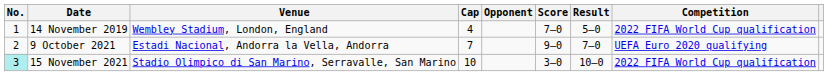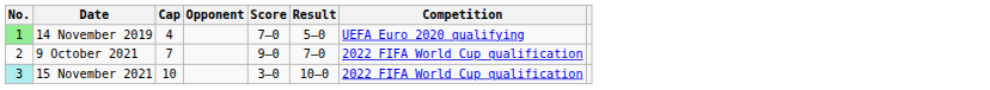- column: Venue | Wembley Stadium, London, England | Estadi Nacional, Andorra la Vella, Andorra | Stadio Olimpico di San Marino, Serravalle, San Marino
14 November 2019 | No.: no background -> lightgreen background
14 November 2019 | Competition: 2022 FIFA World Cup qualification -> UEFA Euro 2020 qualifying
9 October 2021 | Competition: UEFA Euro 2020 qualifying -> 2022 FIFA World Cup qualification
